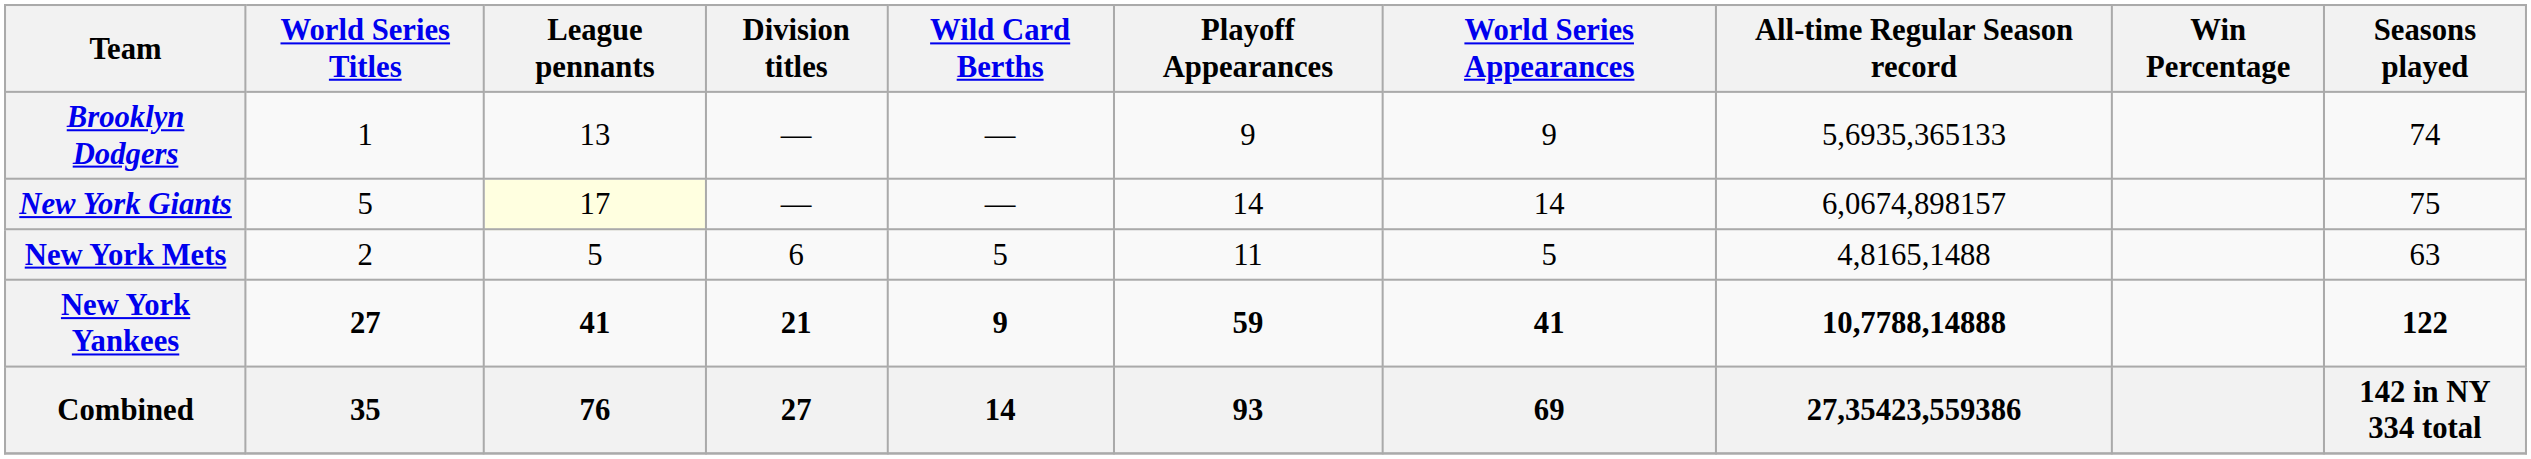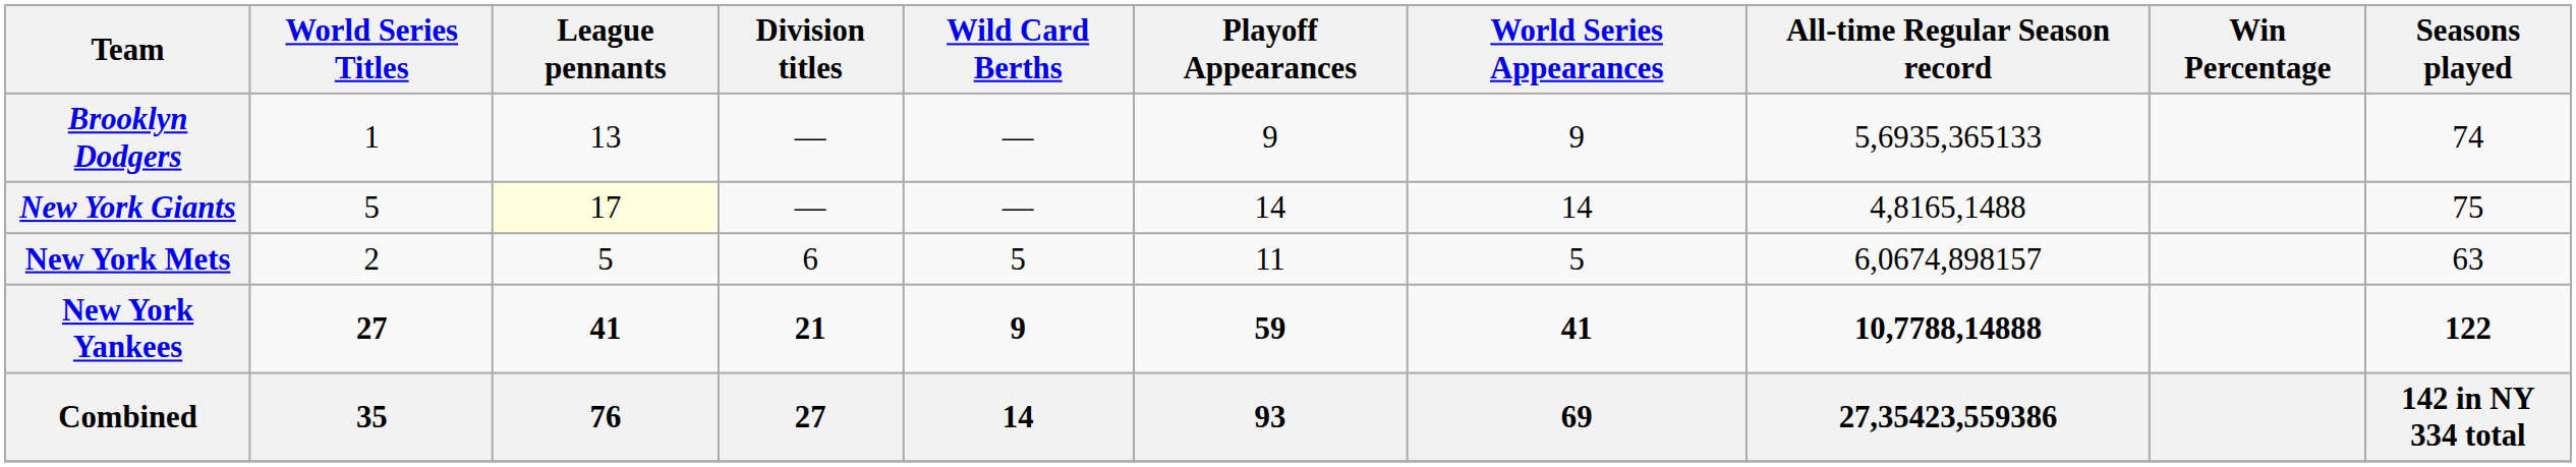New York Giants | All-time Regular Season record: 6,0674,898157 -> 4,8165,1488
New York Mets | All-time Regular Season record: 4,8165,1488 -> 6,0674,898157
